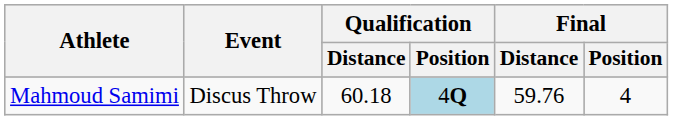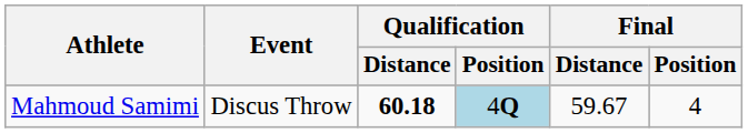Mahmoud Samimi | Qualification / Distance: normal -> bold
Mahmoud Samimi | Final / Distance: 59.76 -> 59.67
